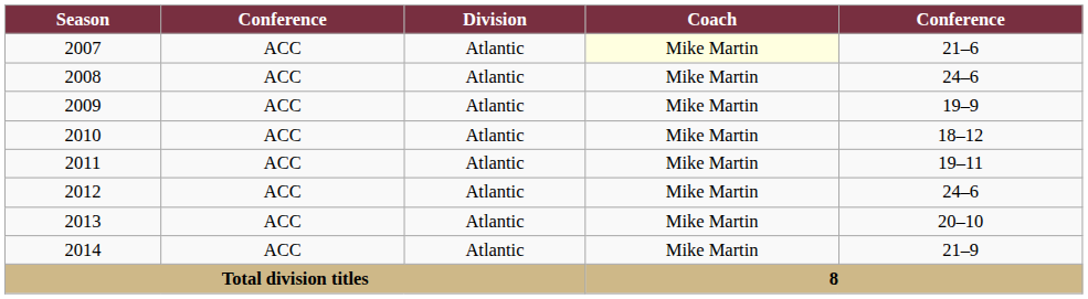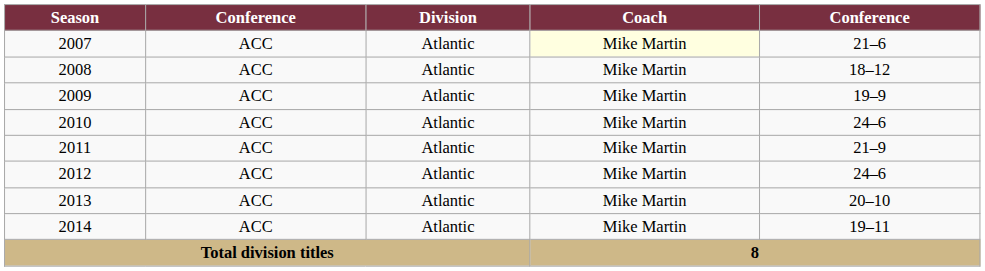2008 | column 5: 24–6 -> 18–12
2010 | column 5: 18–12 -> 24–6
2011 | column 5: 19–11 -> 21–9
2014 | column 5: 21–9 -> 19–11
